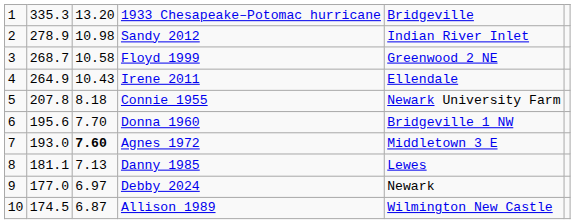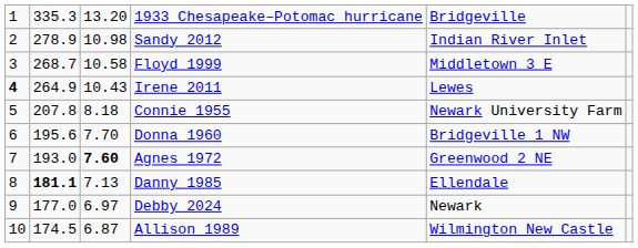Floyd 1999 | column 5: Greenwood 2 NE -> Middletown 3 E
Irene 2011 | column 1: normal -> bold
Irene 2011 | column 5: Ellendale -> Lewes
Agnes 1972 | column 5: Middletown 3 E -> Greenwood 2 NE
Danny 1985 | column 2: normal -> bold
Danny 1985 | column 5: Lewes -> Ellendale
